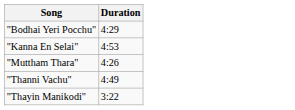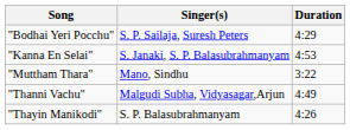+ column: Singer(s) | S. P. Sailaja, Suresh Peters | S. Janaki, S. P. Balasubrahmanyam | Mano, Sindhu | Malgudi Subha, Vidyasagar,Arjun | S. P. Balasubrahmanyam
"Muttham Thara" | Duration: 4:26 -> 3:22
"Thayin Manikodi" | Duration: 3:22 -> 4:26
